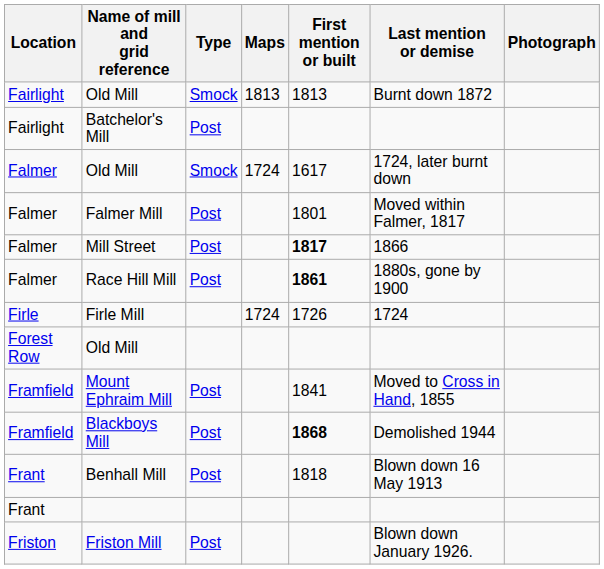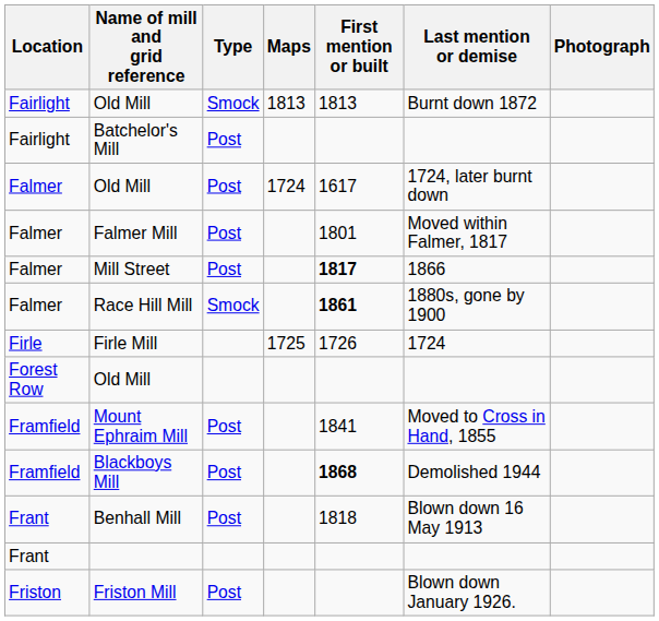Falmer / Old Mill | Type: Smock -> Post
Race Hill Mill | Type: Post -> Smock
Firle Mill | Maps: 1724 -> 1725
